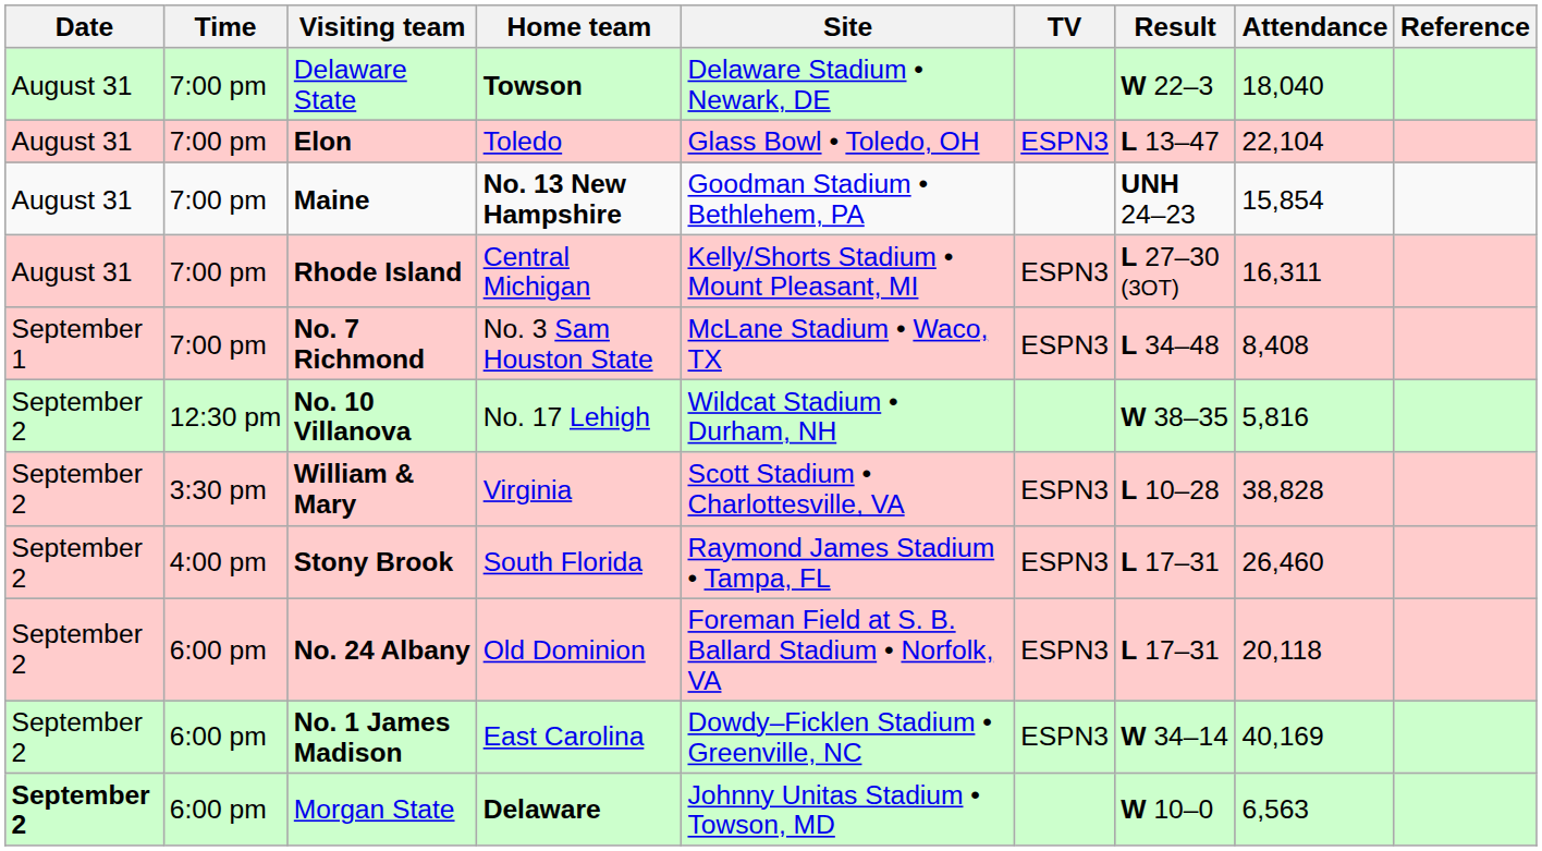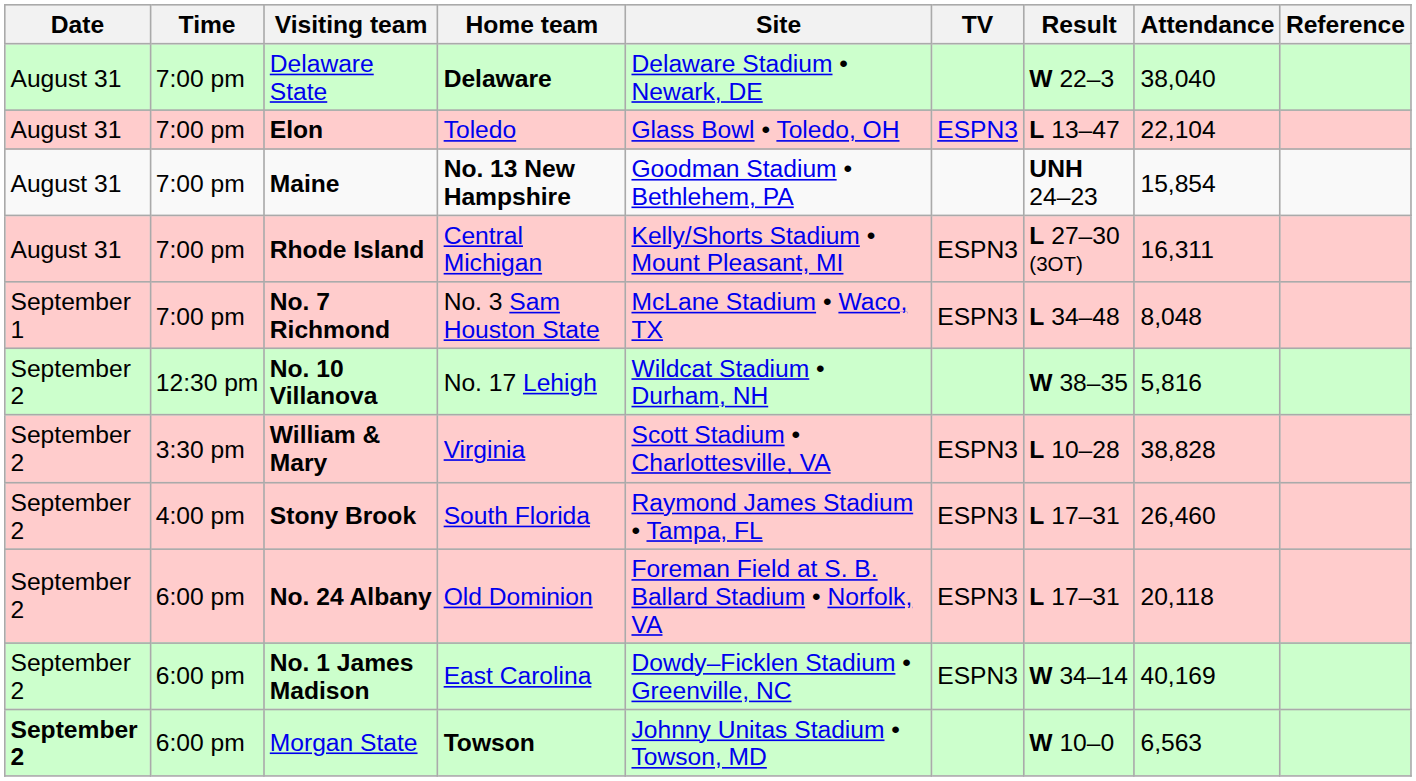Delaware State | Home team: Towson -> Delaware
Delaware State | Attendance: 18,040 -> 38,040
No. 7 Richmond | Attendance: 8,408 -> 8,048
Morgan State | Home team: Delaware -> Towson
